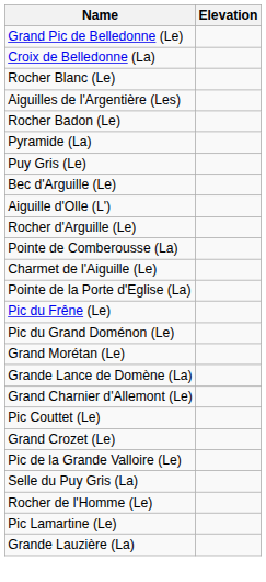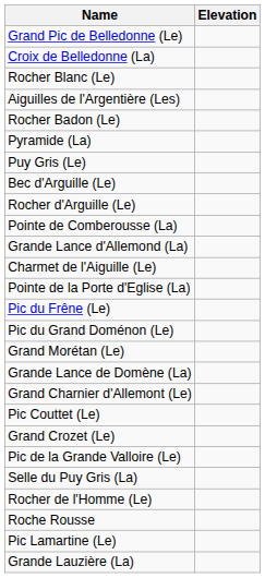- row: Aiguille d'Olle (L')
+ row: Grande Lance d'Allemond (La)
+ row: Roche Rousse
